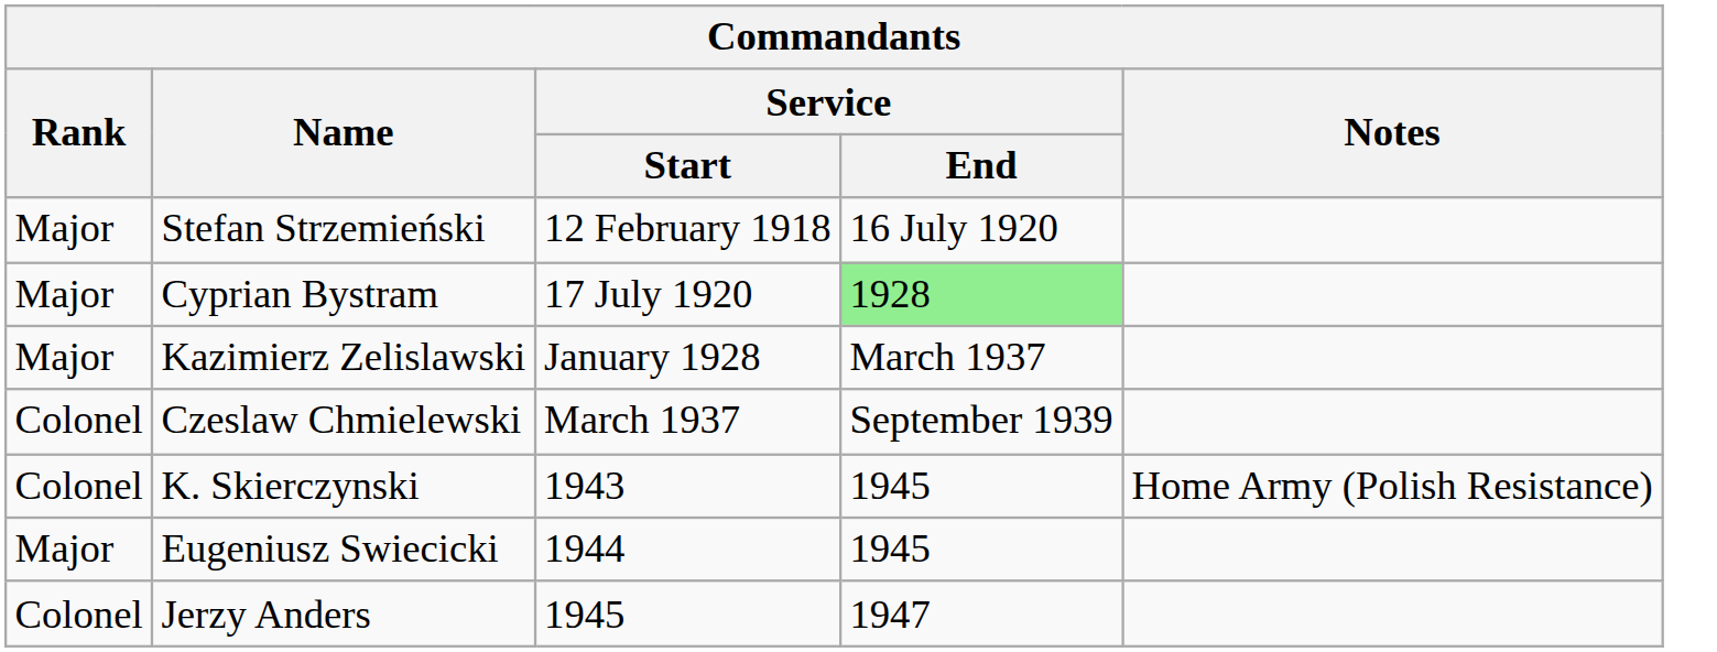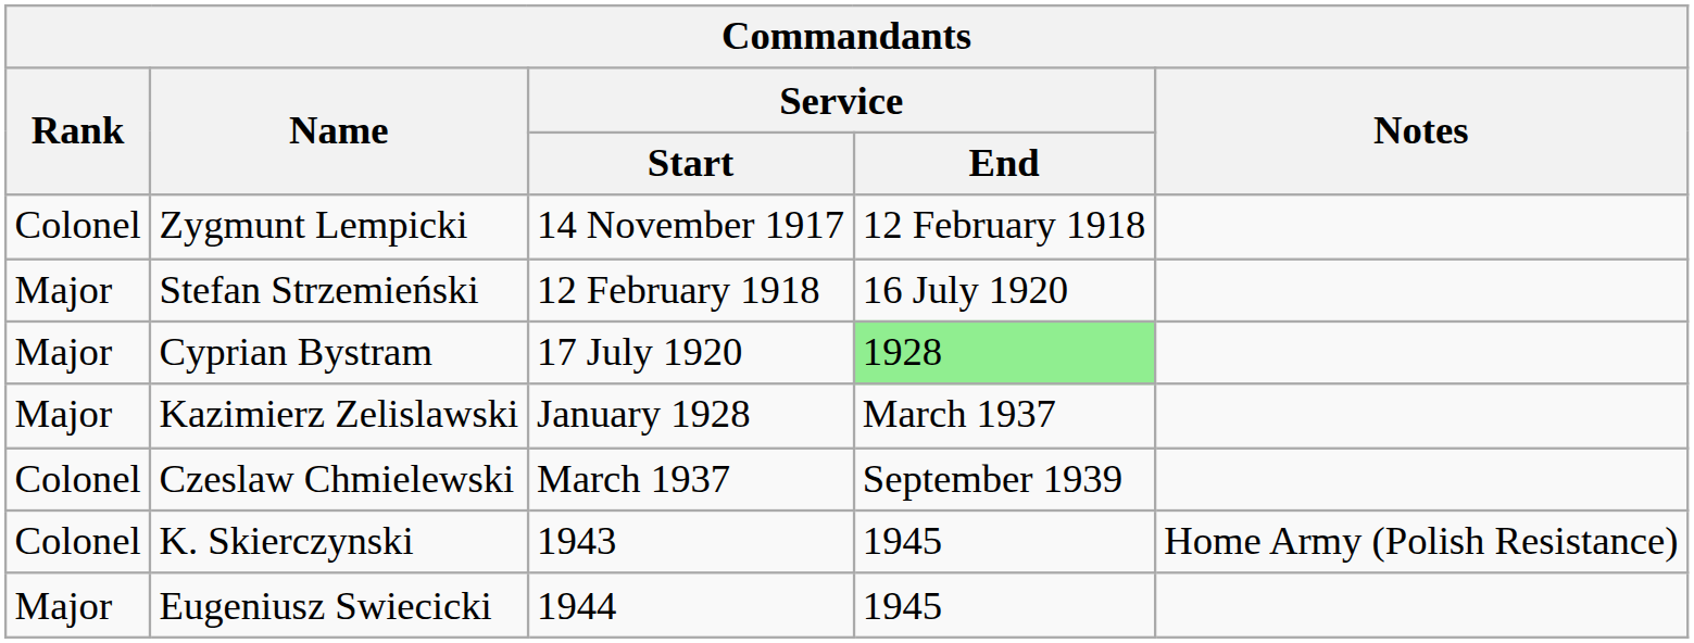+ row: Colonel | Zygmunt Lempicki | 14 November 1917 | 12 February 1918
- row: Colonel | Jerzy Anders | 1945 | 1947
